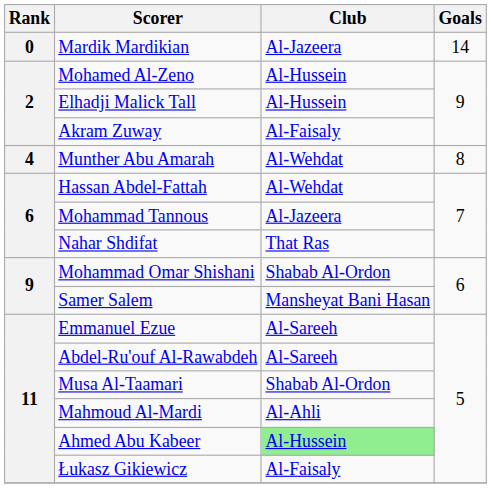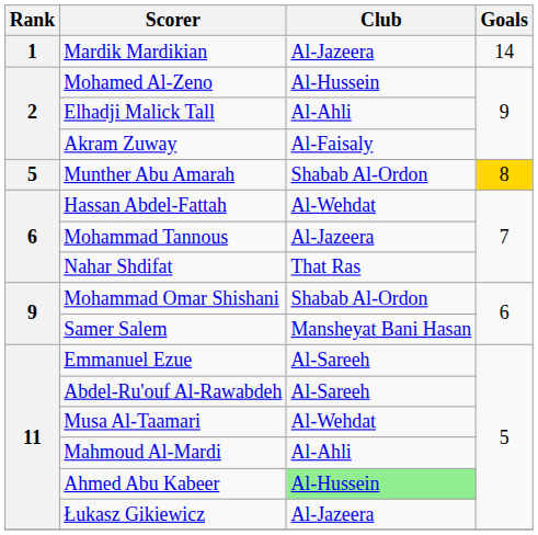Mardik Mardikian | Rank: 0 -> 1
Elhadji Malick Tall | Club: Al-Hussein -> Al-Ahli
Munther Abu Amarah | Rank: 4 -> 5
Munther Abu Amarah | Club: Al-Wehdat -> Shabab Al-Ordon
Munther Abu Amarah | Goals: no background -> gold background
Musa Al-Taamari | Club: Shabab Al-Ordon -> Al-Wehdat
Łukasz Gikiewicz | Club: Al-Faisaly -> Al-Jazeera
